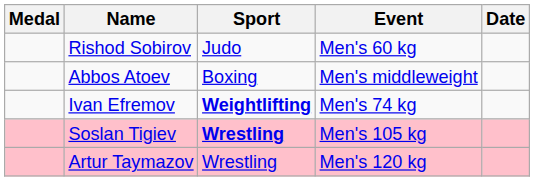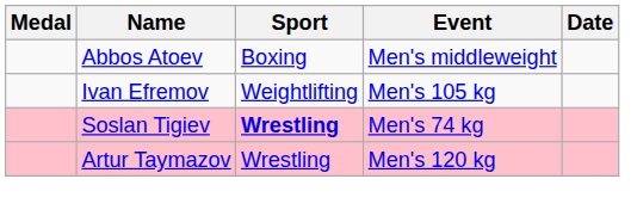- row: Rishod Sobirov | Judo | Men's 60 kg
Ivan Efremov | Sport: bold -> normal
Ivan Efremov | Event: Men's 74 kg -> Men's 105 kg
Soslan Tigiev | Event: Men's 105 kg -> Men's 74 kg
